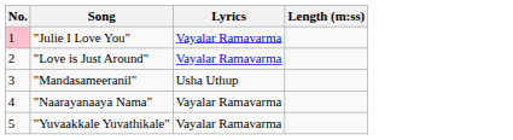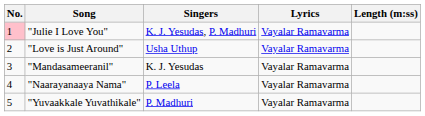+ column: Singers | K. J. Yesudas, P. Madhuri | Usha Uthup | K. J. Yesudas | P. Leela | P. Madhuri
"Mandasameeranil" | Lyrics: Usha Uthup -> Vayalar Ramavarma
